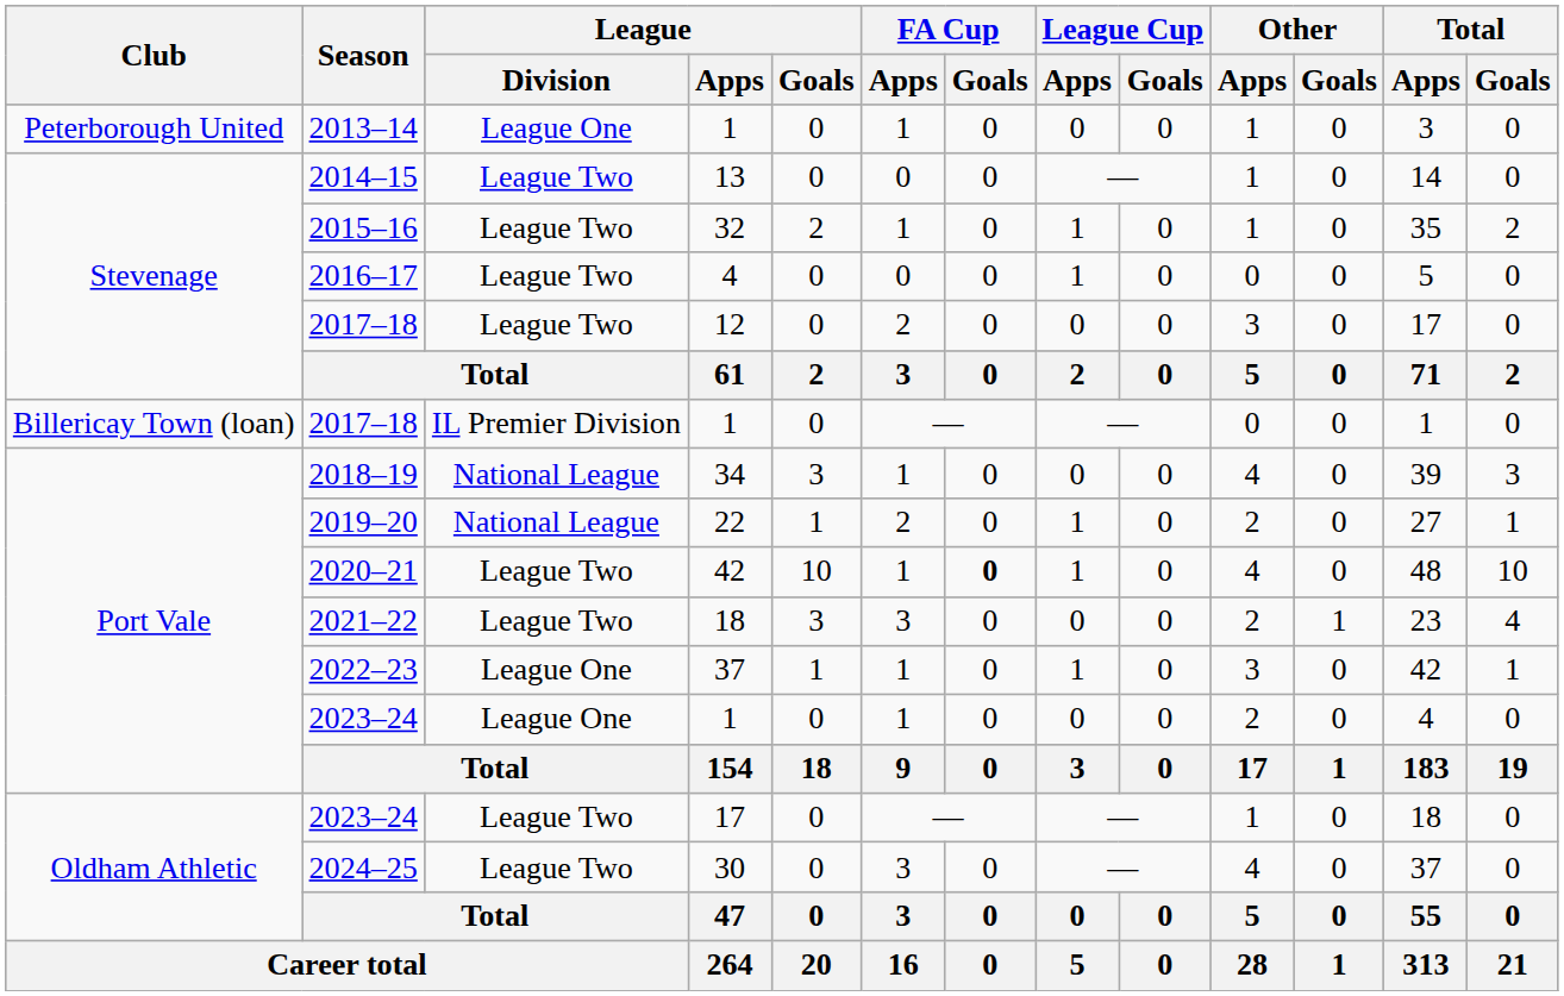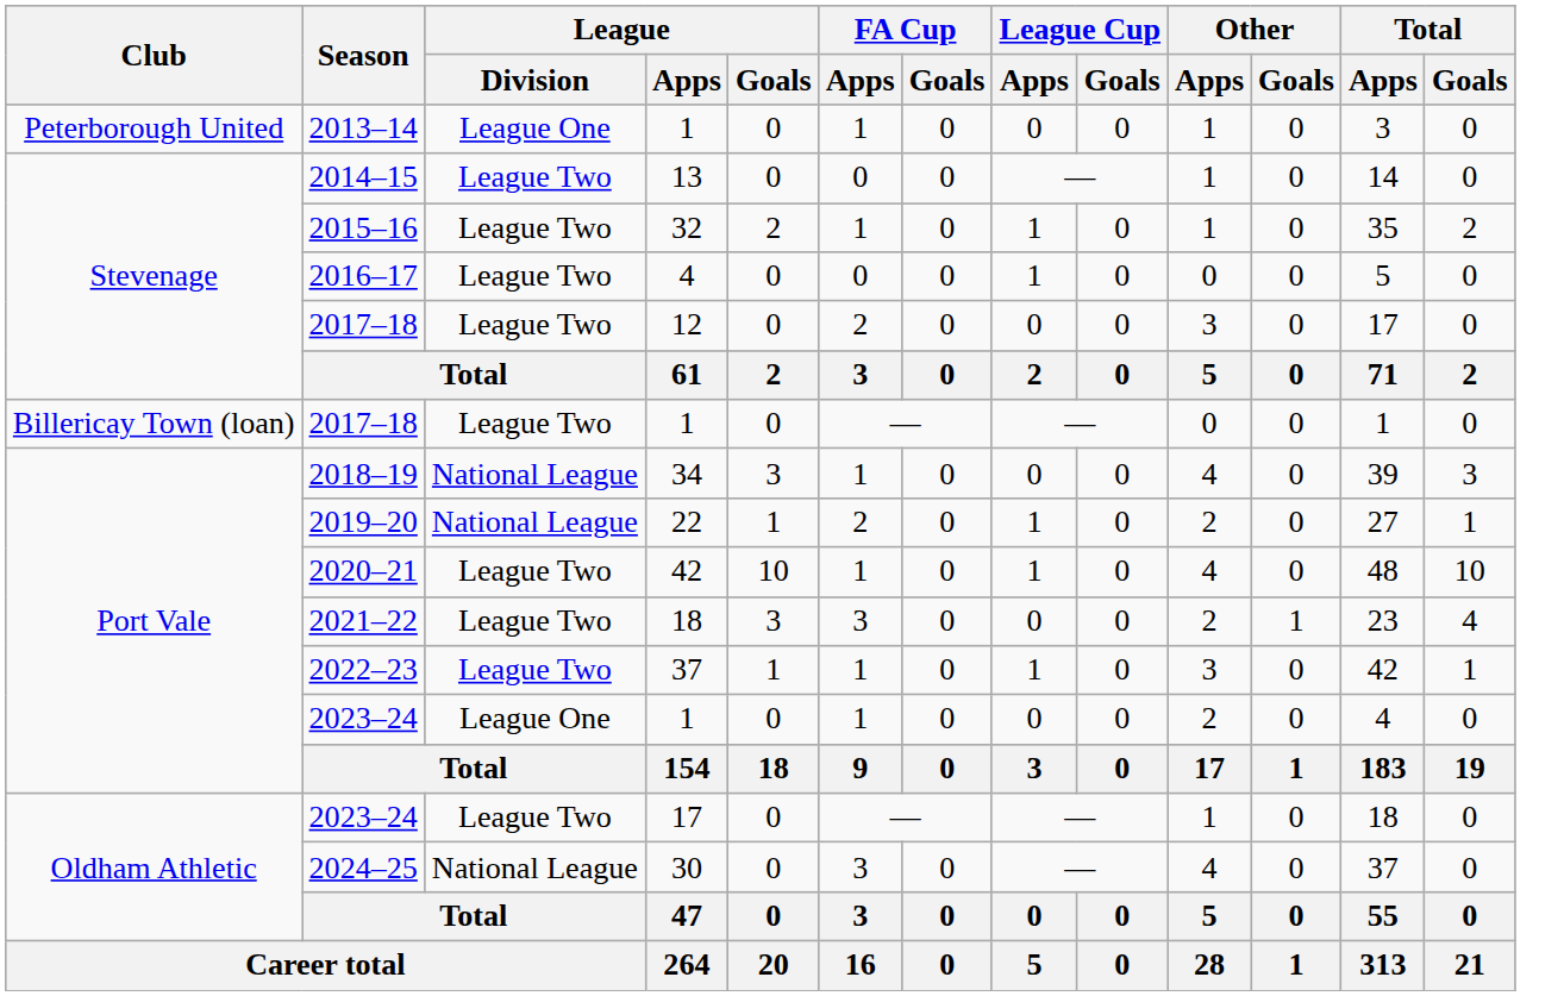2017–18 / 1 | League / Division: IL Premier Division -> League Two
2020–21 | FA Cup / Goals: bold -> normal
2022–23 | League / Division: League One -> League Two
2024–25 | League / Division: League Two -> National League
